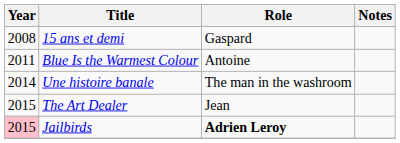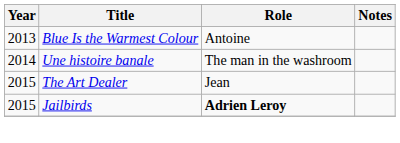- row: 2008 | 15 ans et demi | Gaspard
Blue Is the Warmest Colour | Year: 2011 -> 2013
Jailbirds | Year: pink background -> no background
